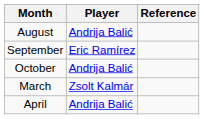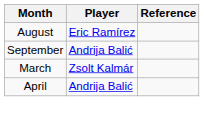August | Player: Andrija Balić -> Eric Ramírez
September | Player: Eric Ramírez -> Andrija Balić
- row: October | Andrija Balić
